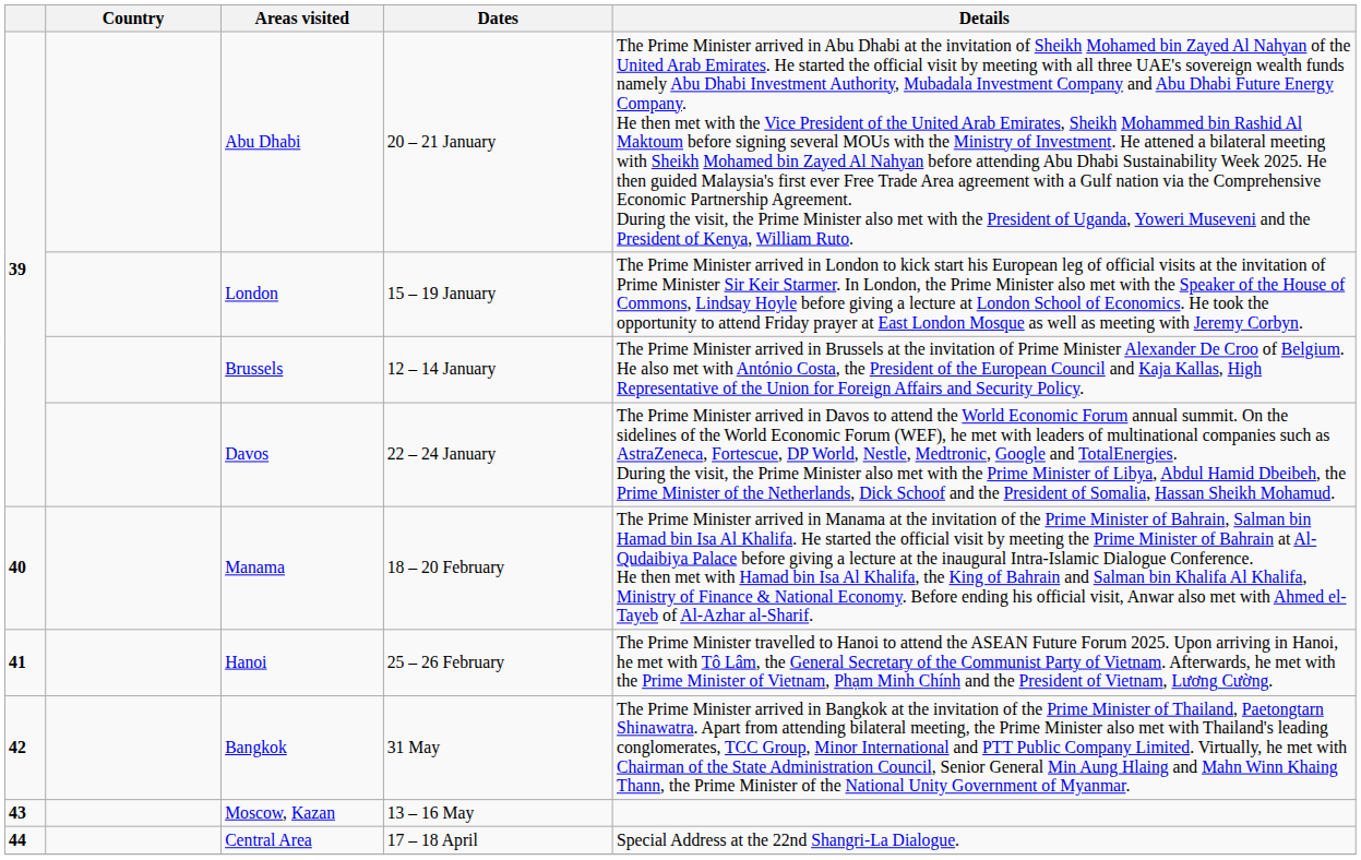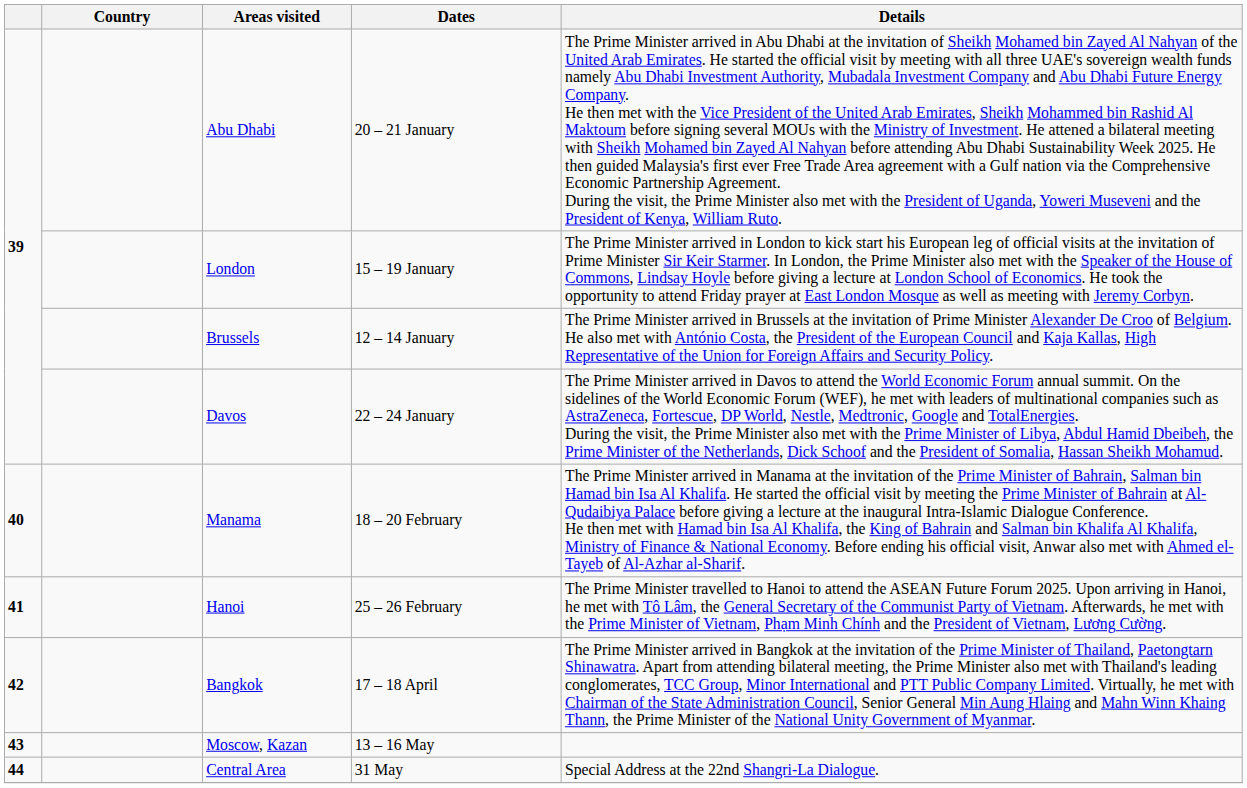Bangkok | Dates: 31 May -> 17 – 18 April
Central Area | Dates: 17 – 18 April -> 31 May
